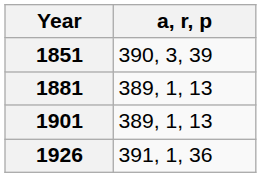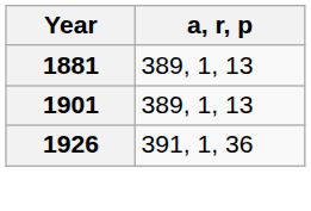- row: 1851 | 390, 3, 39
